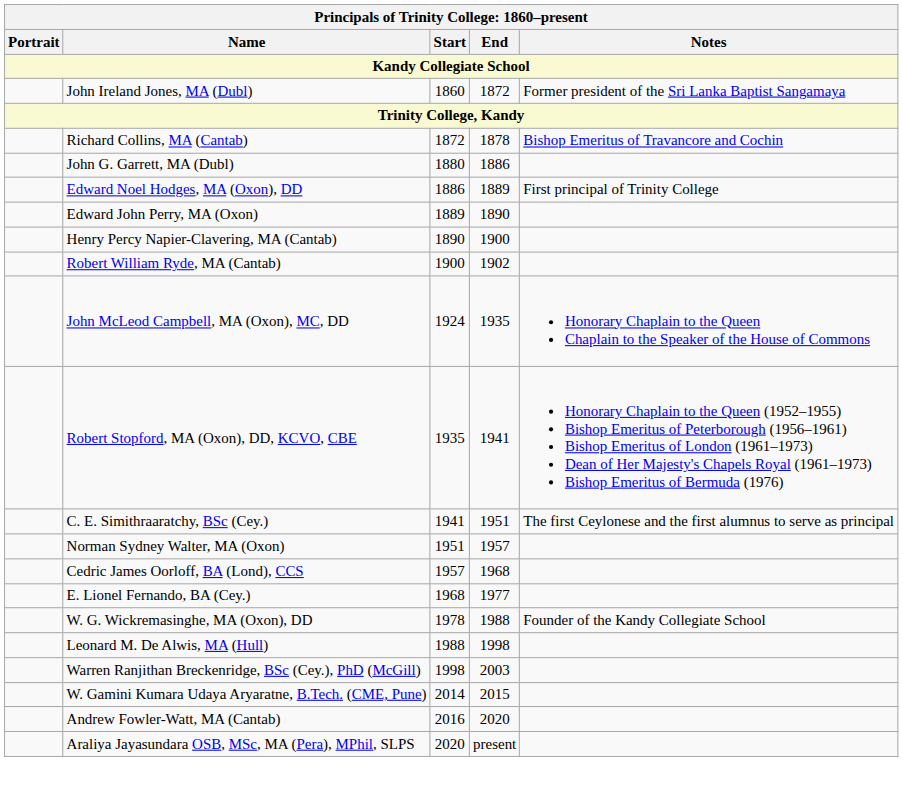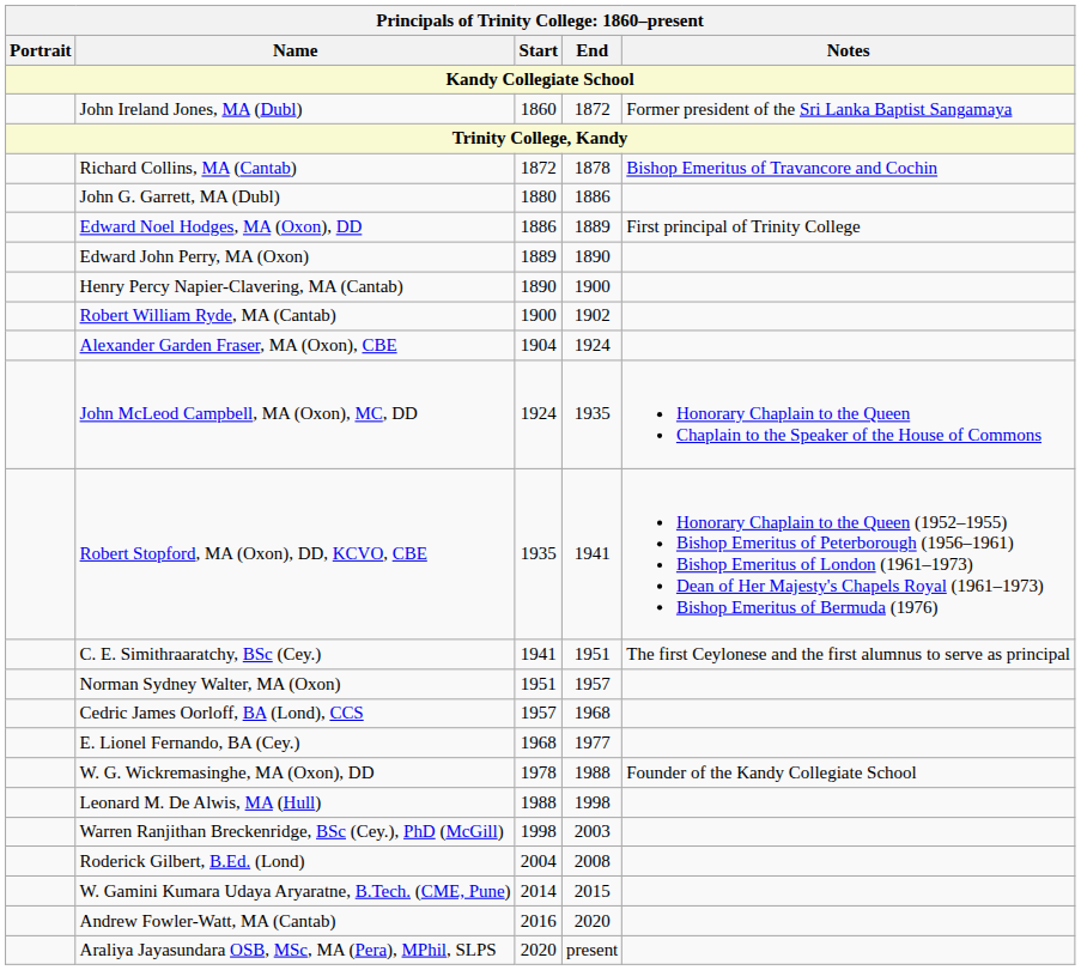+ row: Alexander Garden Fraser, MA (Oxon), CBE | 1904 | 1924
+ row: Roderick Gilbert, B.Ed. (Lond) | 2004 | 2008
